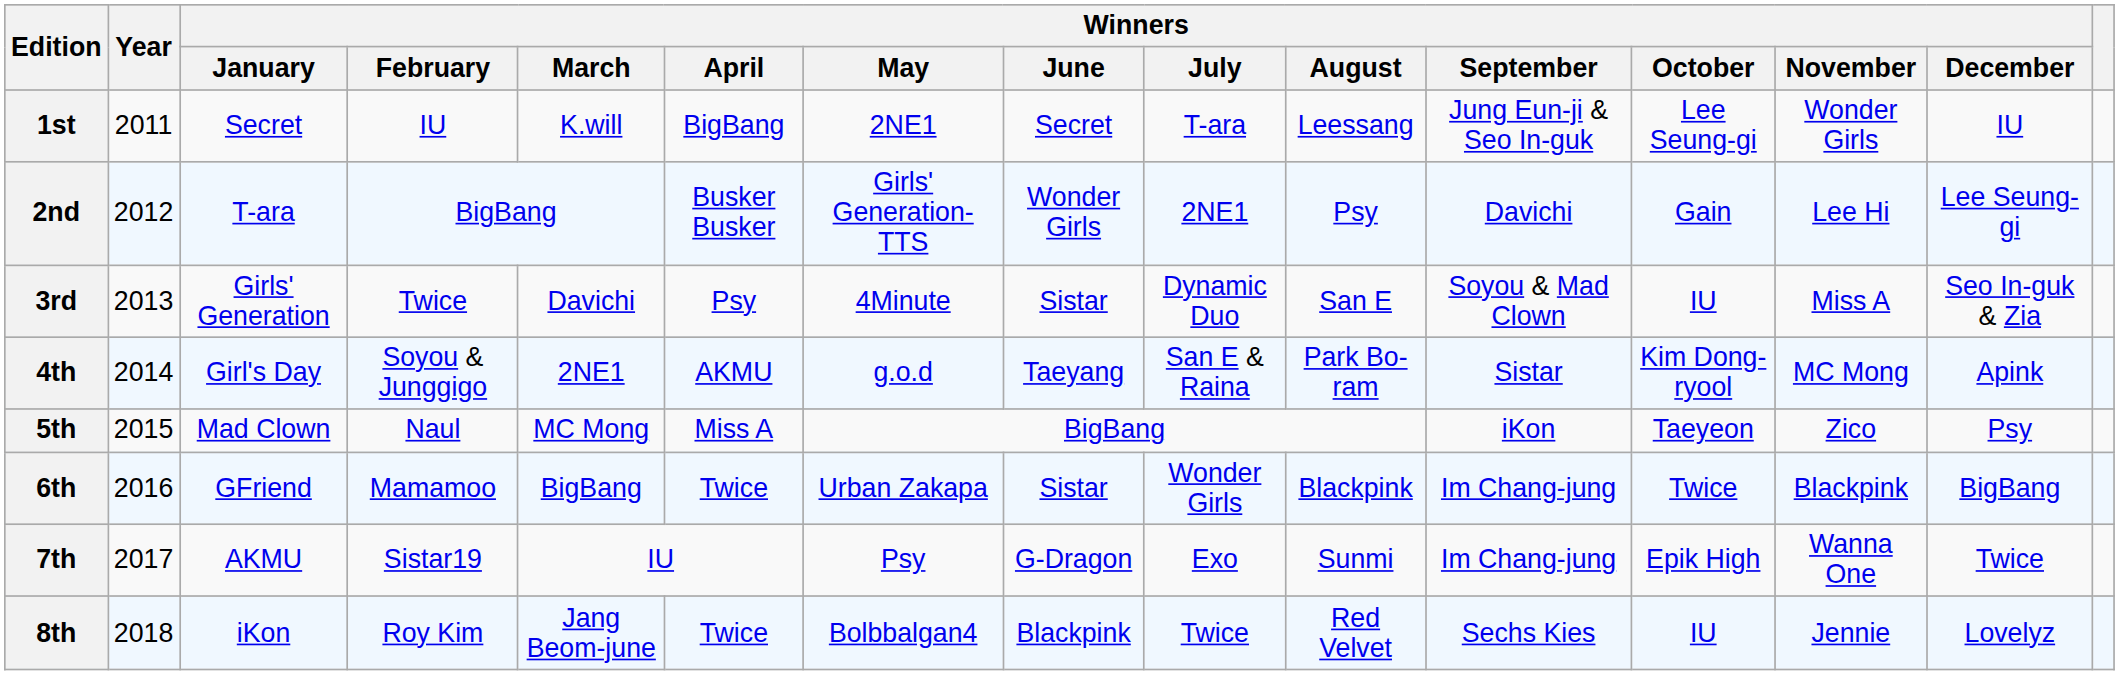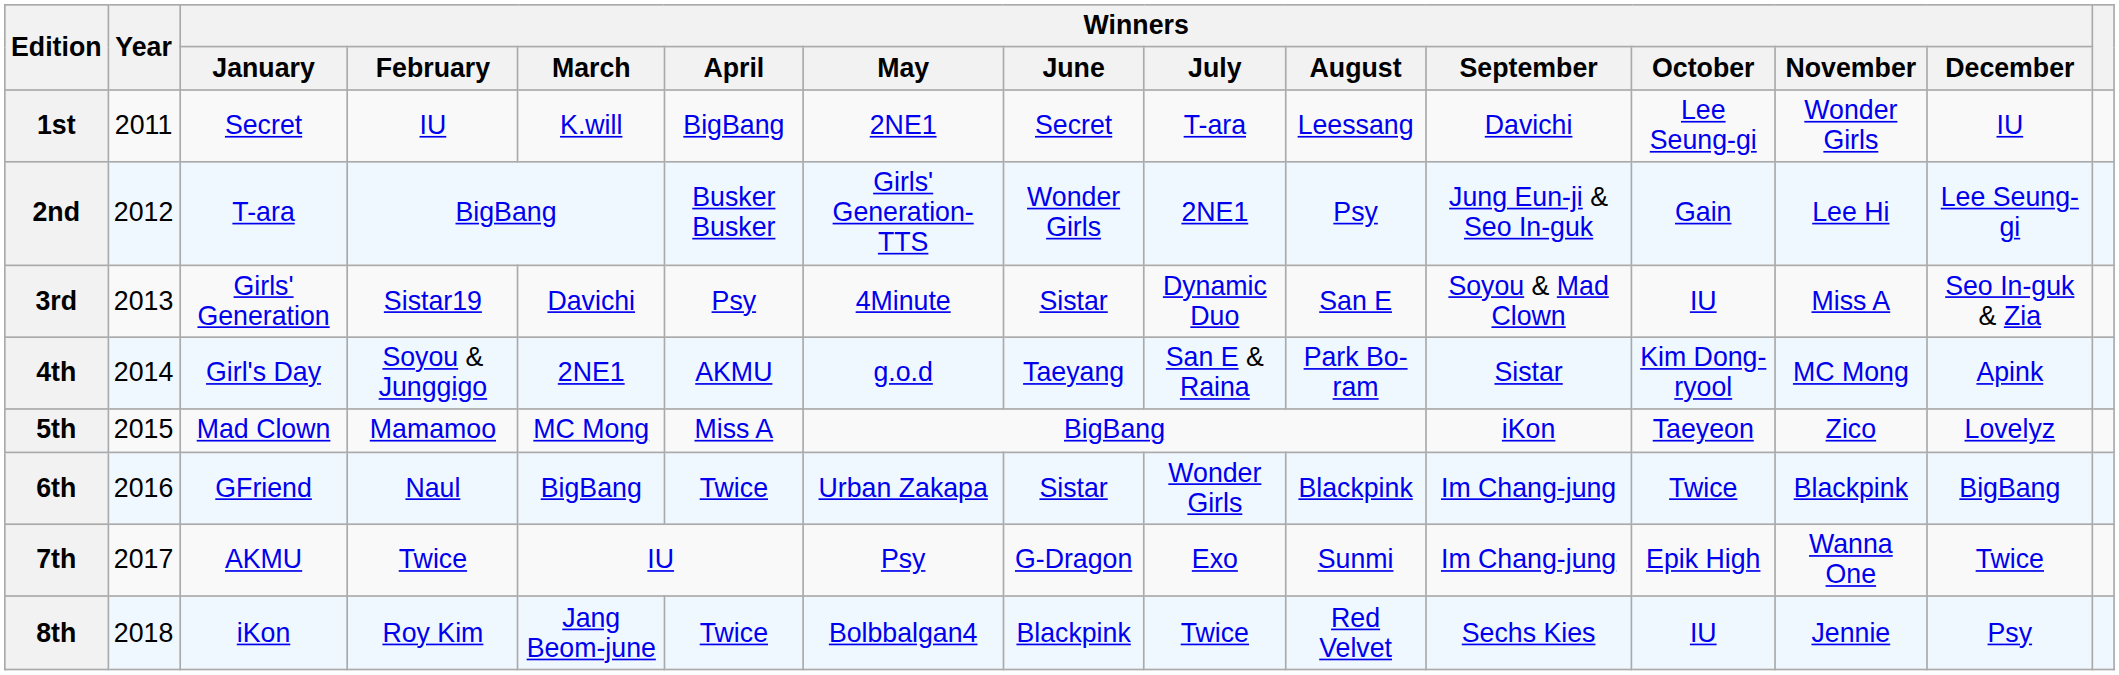1st | Winners / September: Jung Eun-ji & Seo In-guk -> Davichi
2nd | Winners / September: Davichi -> Jung Eun-ji & Seo In-guk
3rd | Winners / February: Twice -> Sistar19
5th | Winners / February: Naul -> Mamamoo
5th | Winners / December: Psy -> Lovelyz
6th | Winners / February: Mamamoo -> Naul
7th | Winners / February: Sistar19 -> Twice
8th | Winners / December: Lovelyz -> Psy
